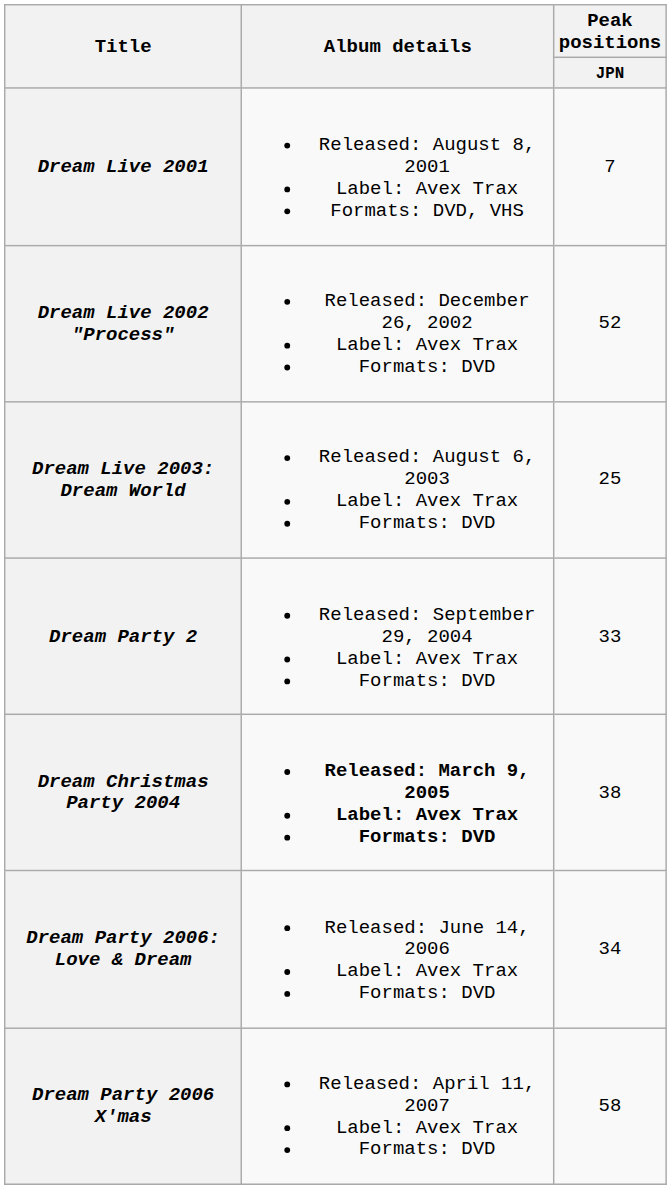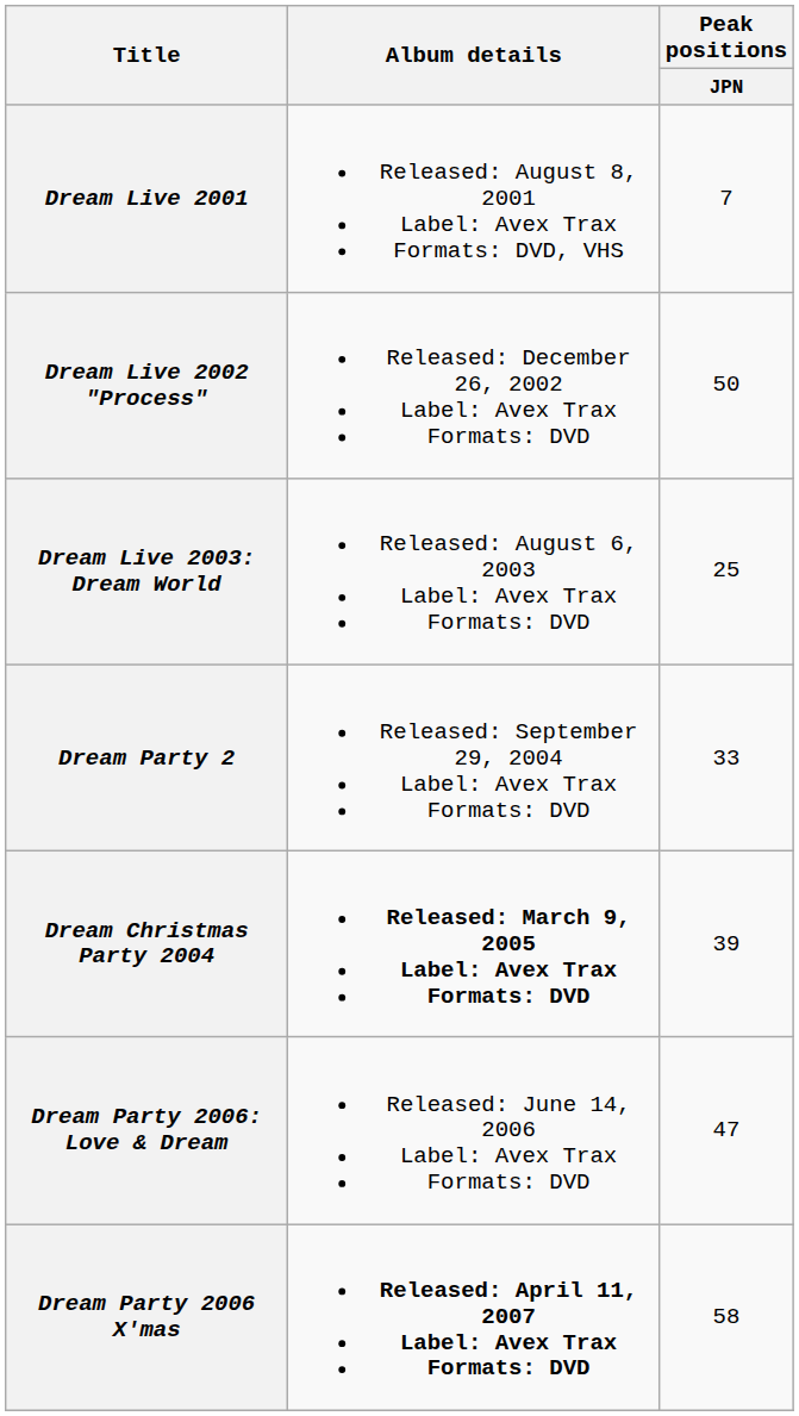Dream Live 2002 "Process" | Peak positions / JPN: 52 -> 50
Dream Christmas Party 2004 | Peak positions / JPN: 38 -> 39
Dream Party 2006: Love & Dream | Peak positions / JPN: 34 -> 47
Dream Party 2006 X'mas | Album details: normal -> bold
